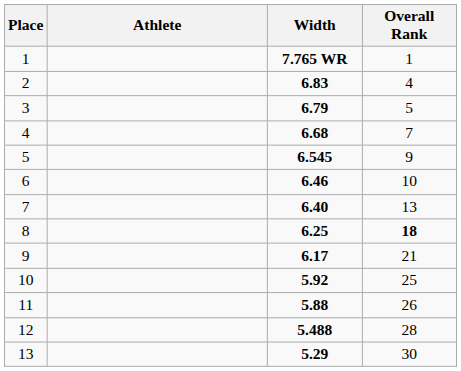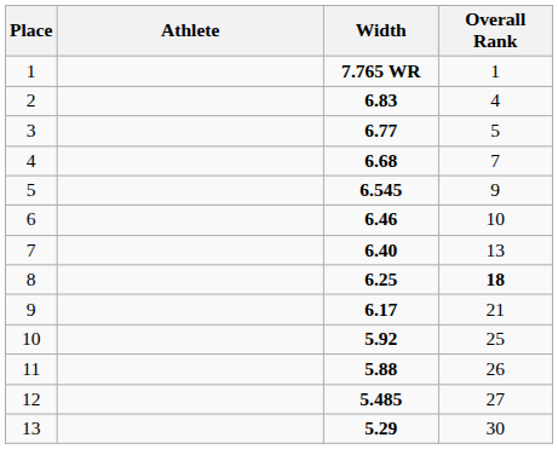3 | Width: 6.79 -> 6.77
12 | Width: 5.488 -> 5.485
12 | Overall Rank: 28 -> 27
